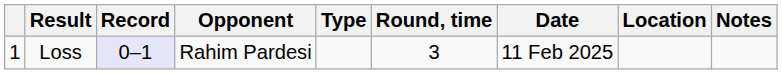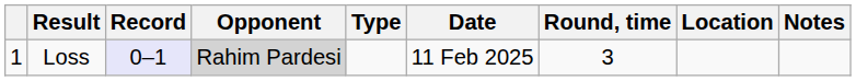columns swapped: Round, time <-> Date
Loss | Opponent: no background -> lightgrey background
